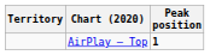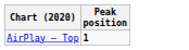- column: Territory
